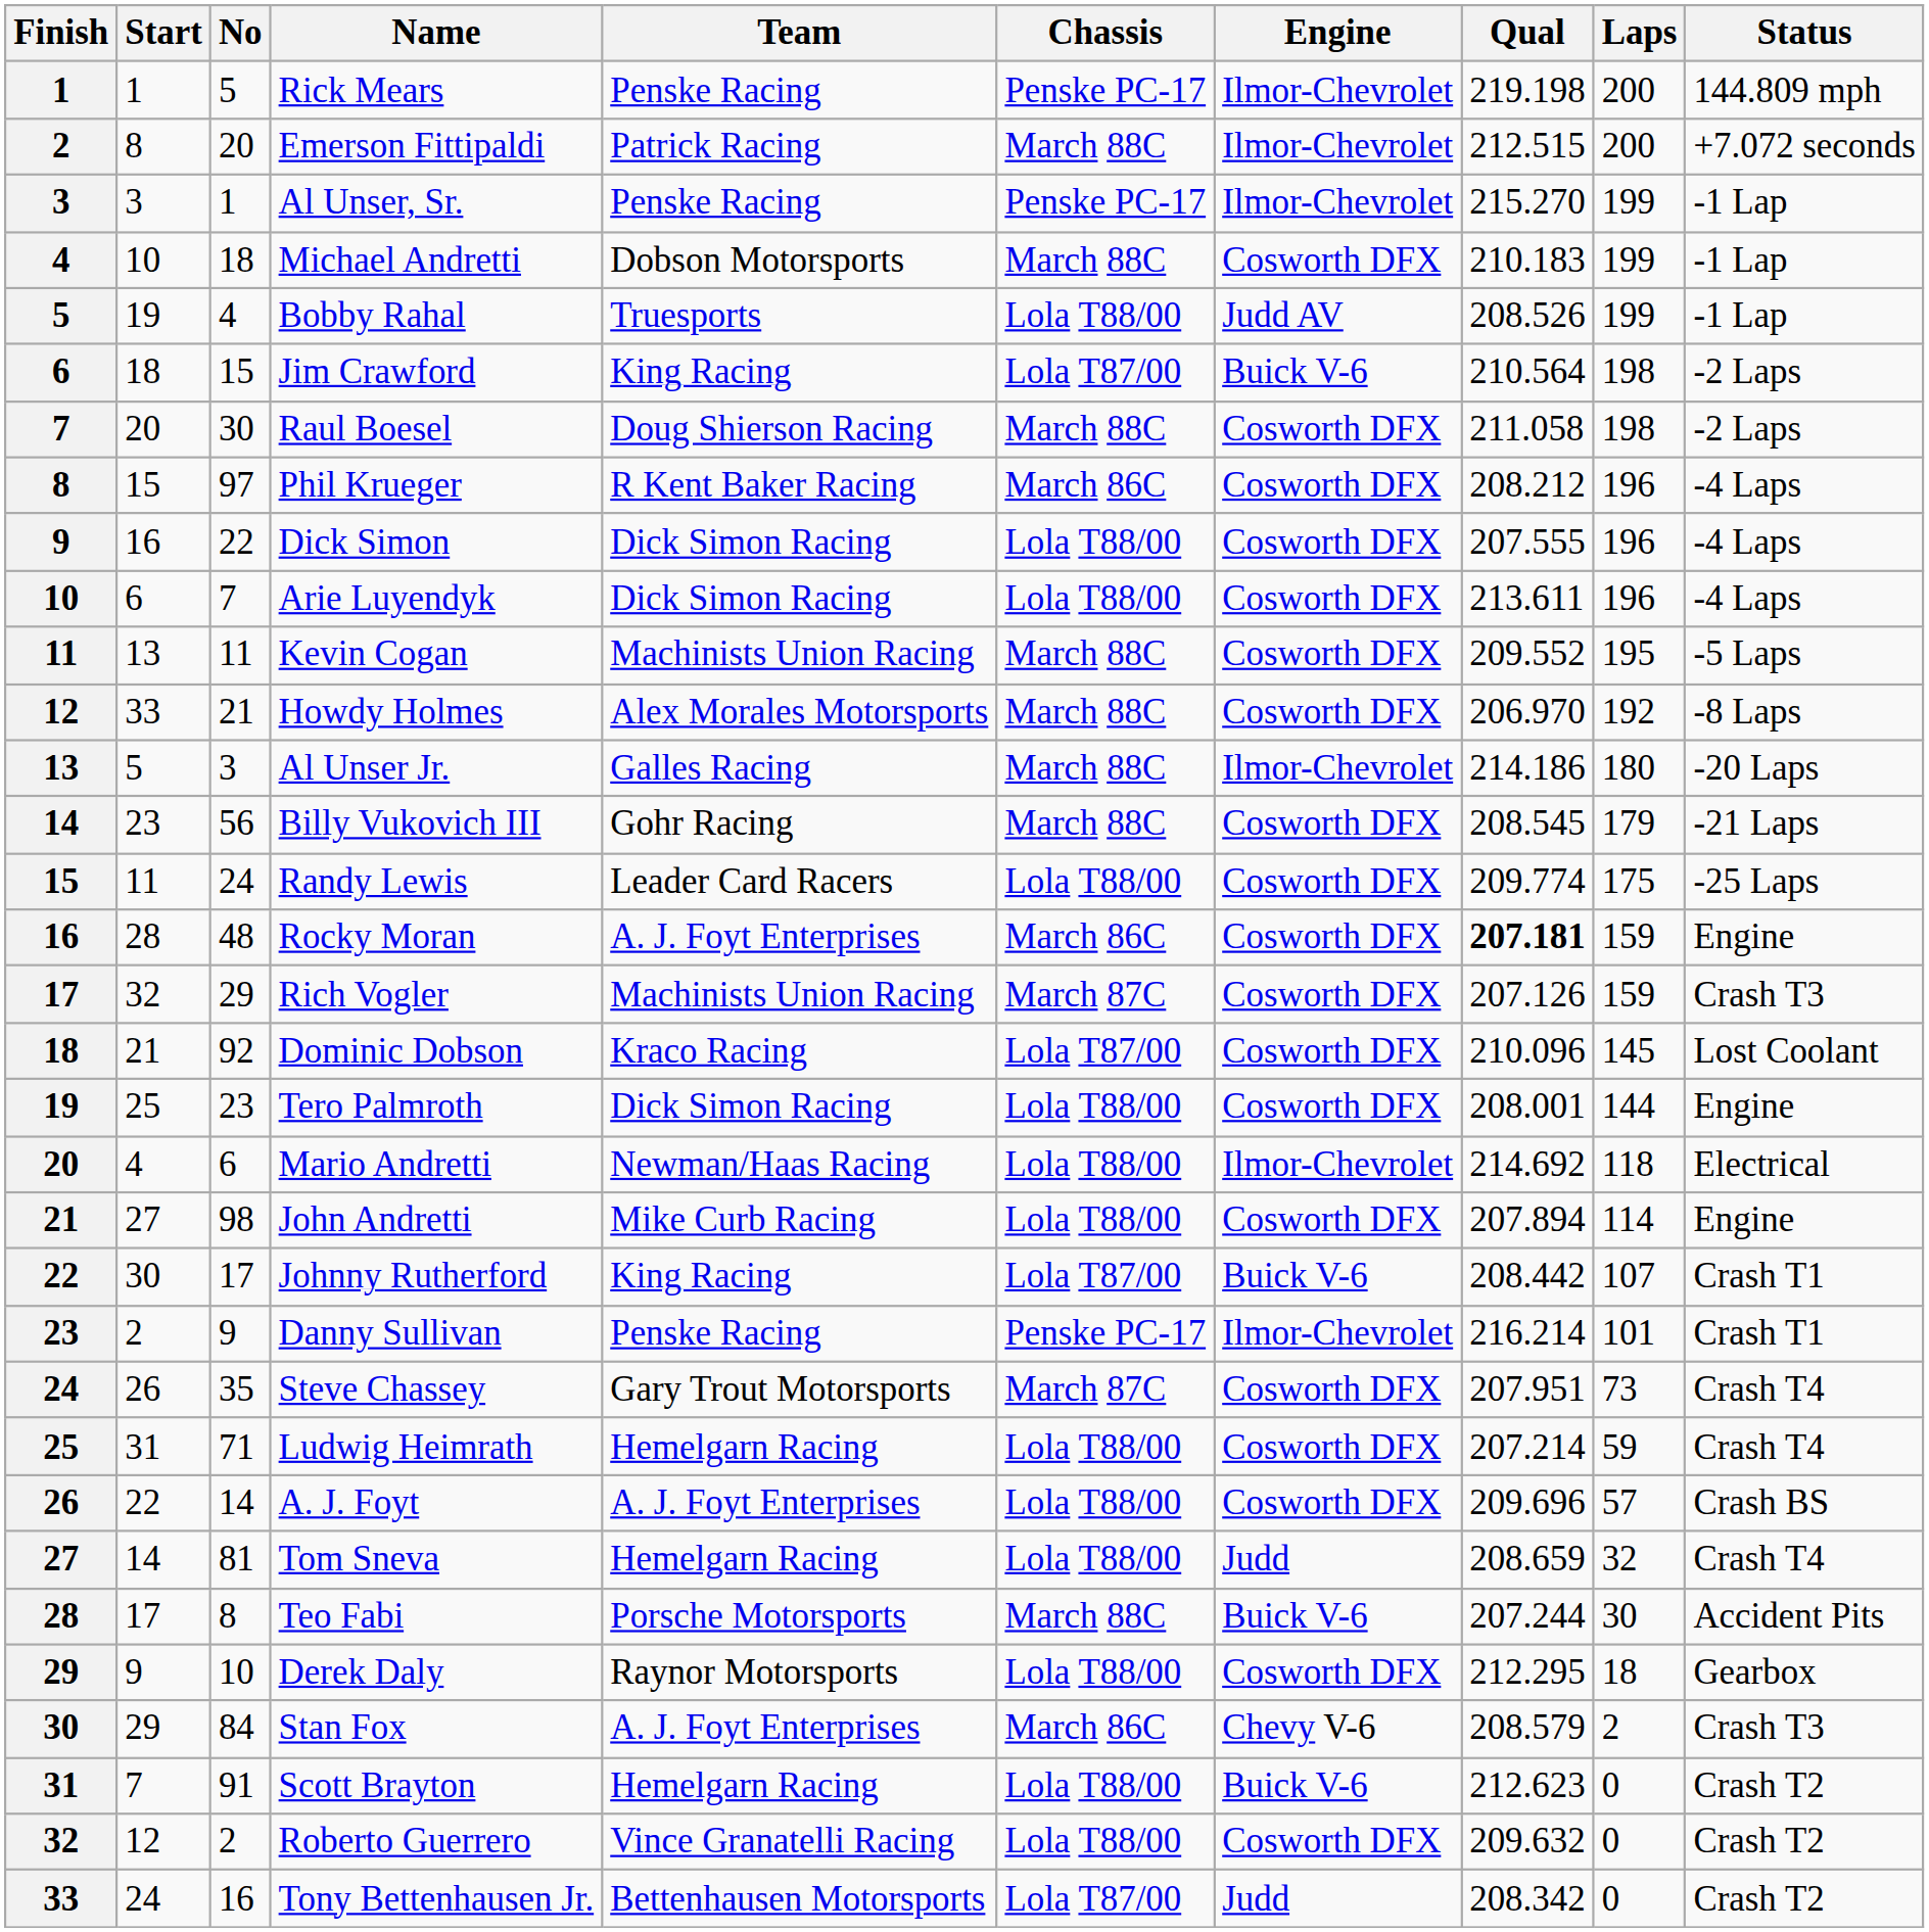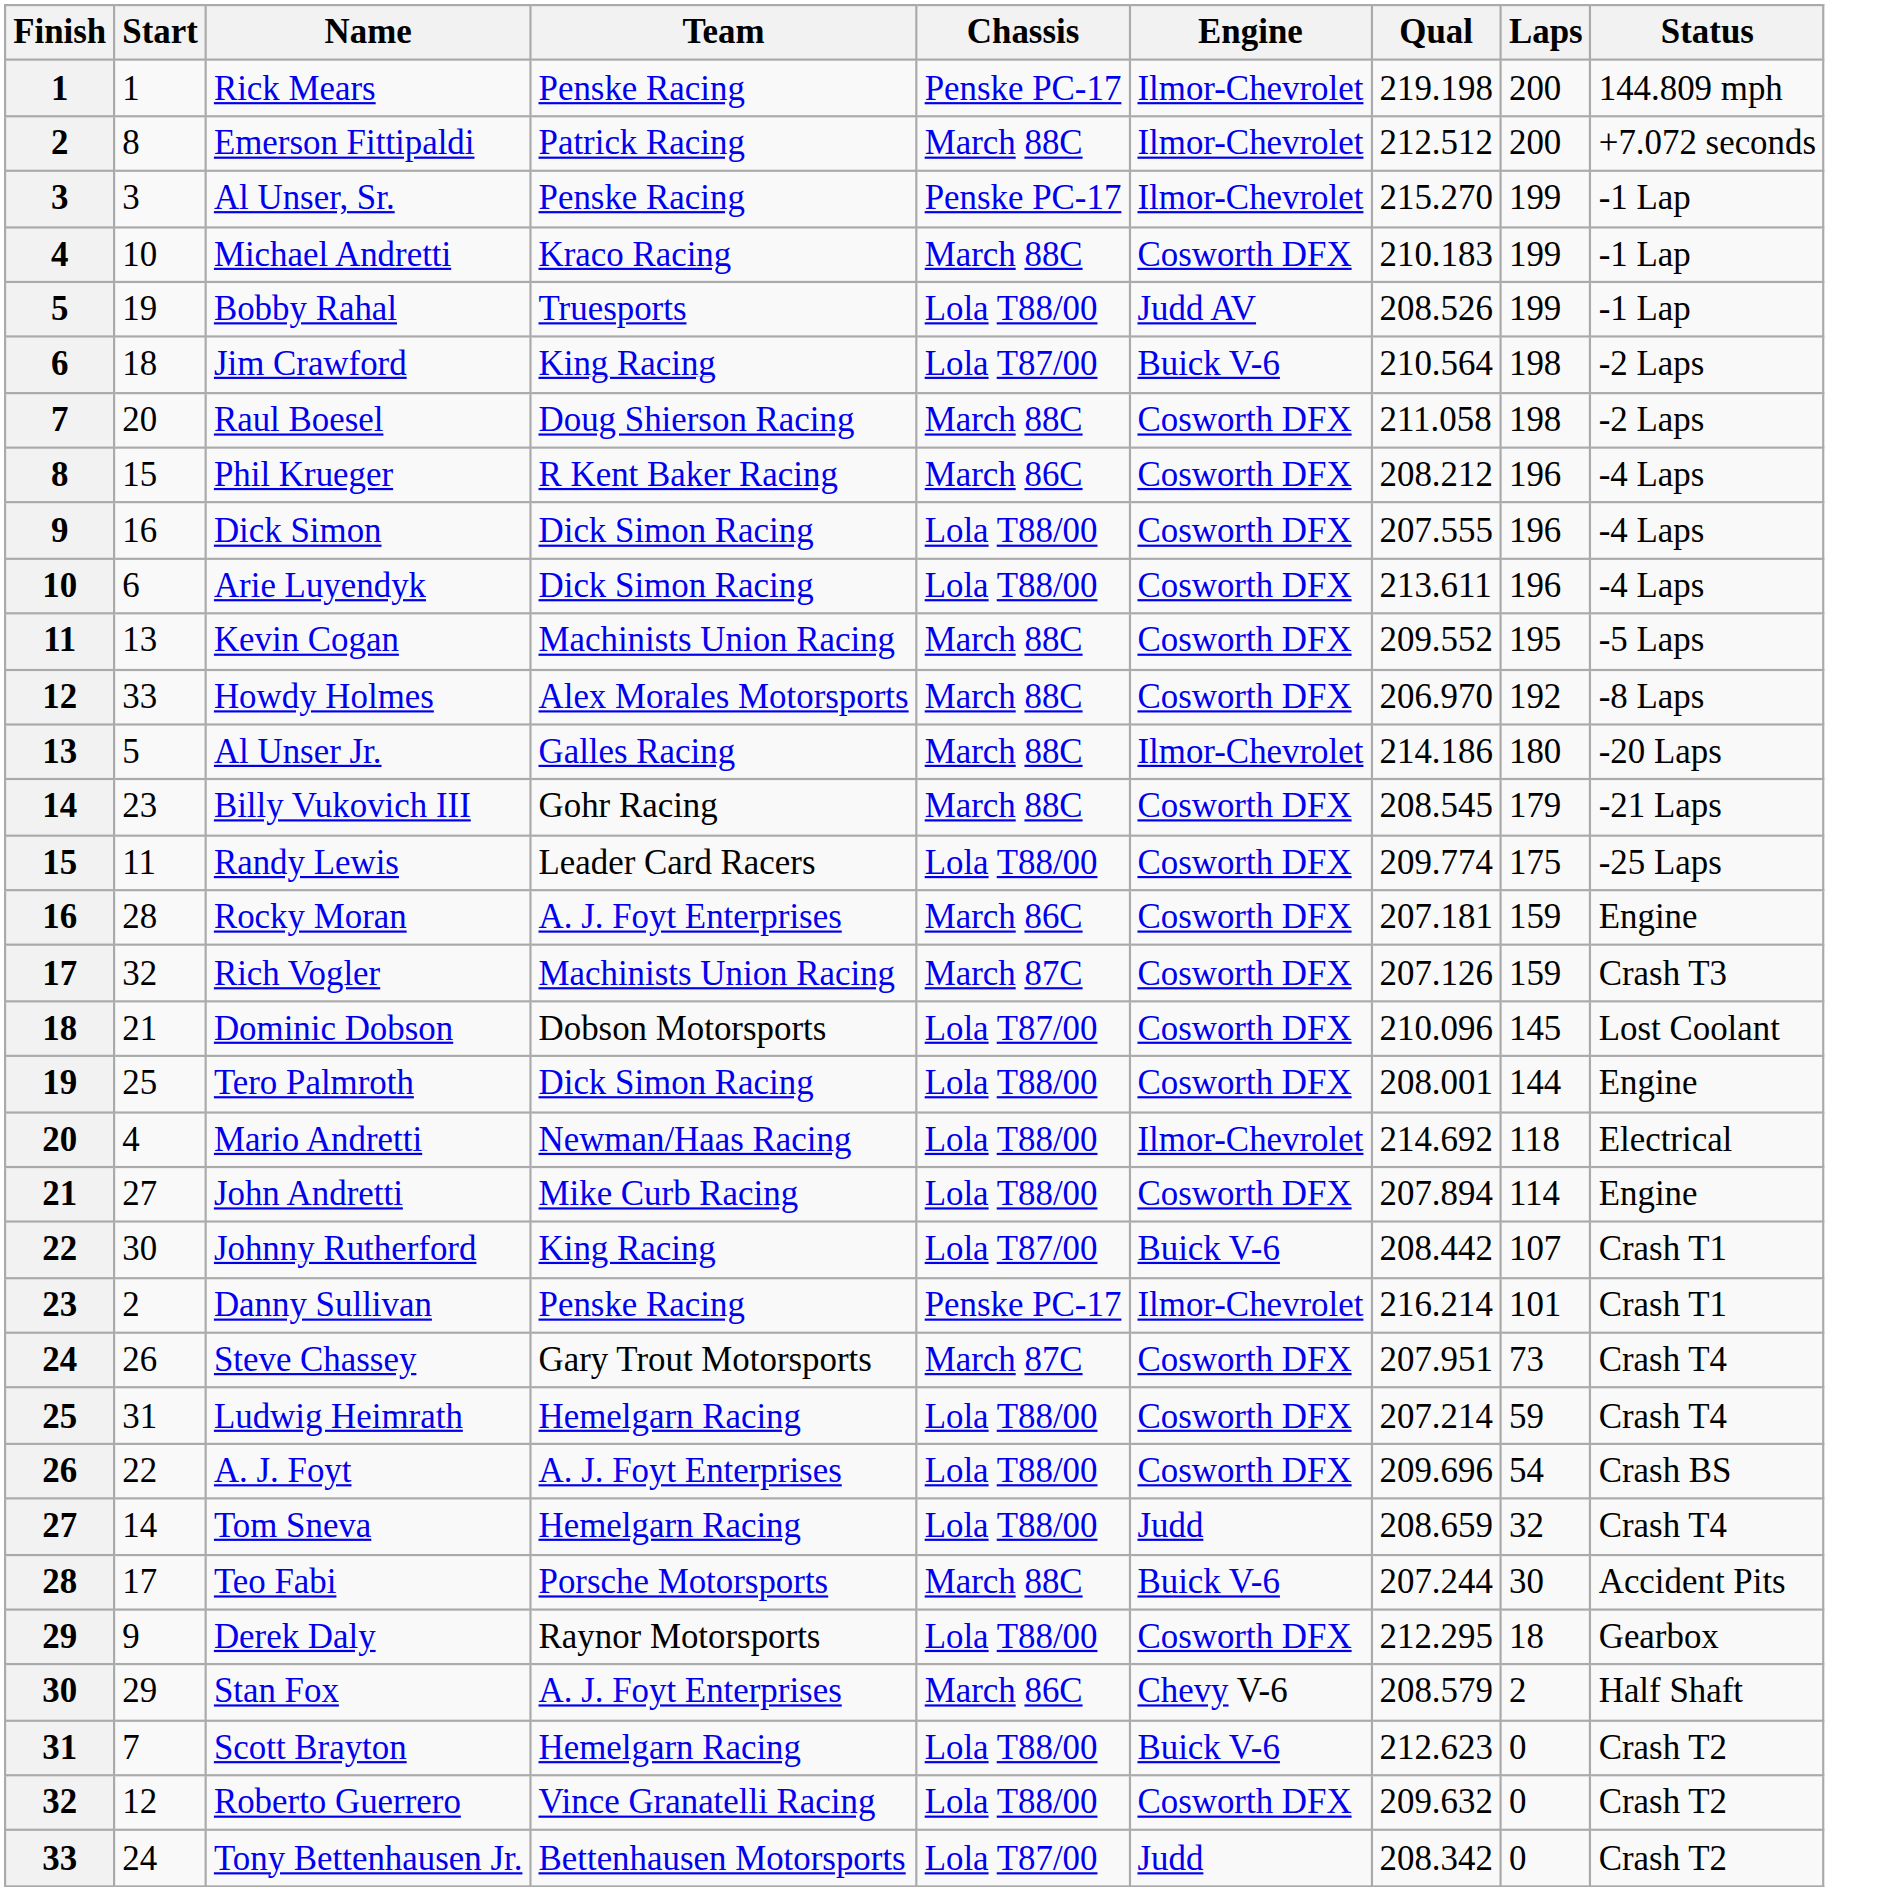- column: No | 5 | 20 | 1 | 18 | 4 | 15 | 30 | 97 | 22 | 7 | 11 | 21 | 3 | 56 | 24 | 48 | 29 | 92 | 23 | 6 | 98 | 17 | 9 | 35 | 71 | 14 | 81 | 8 | 10 | 84 | 91 | 2 | 16
Emerson Fittipaldi | Qual: 212.515 -> 212.512
Michael Andretti | Team: Dobson Motorsports -> Kraco Racing
Rocky Moran | Qual: bold -> normal
Dominic Dobson | Team: Kraco Racing -> Dobson Motorsports
A. J. Foyt | Laps: 57 -> 54
Stan Fox | Status: Crash T3 -> Half Shaft
